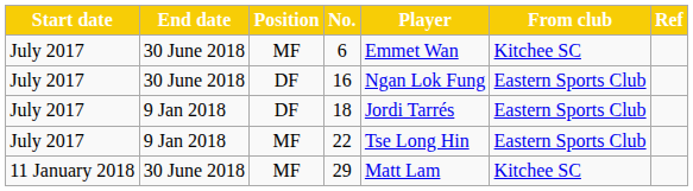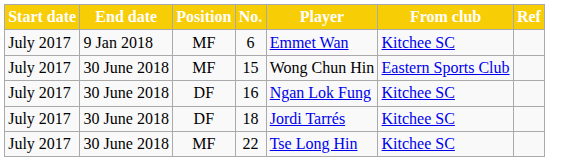6 | End date: 30 June 2018 -> 9 Jan 2018
+ row: July 2017 | 30 June 2018 | MF | 15 | Wong Chun Hin | Eastern Sports Club
16 | From club: Eastern Sports Club -> Kitchee SC
18 | End date: 9 Jan 2018 -> 30 June 2018
18 | From club: Eastern Sports Club -> Kitchee SC
22 | End date: 9 Jan 2018 -> 30 June 2018
22 | From club: Eastern Sports Club -> Kitchee SC
- row: 11 January 2018 | 30 June 2018 | MF | 29 | Matt Lam | Kitchee SC
